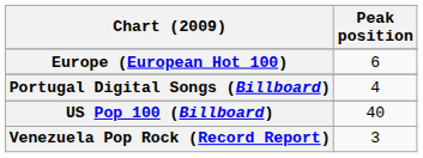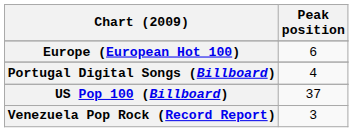US Pop 100 (Billboard) | Peak position: 40 -> 37
